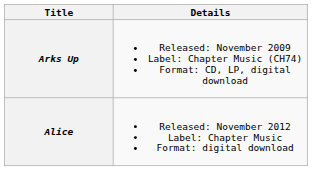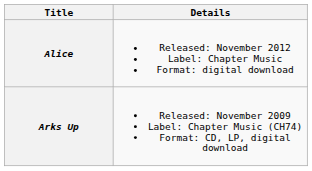rows swapped: Arks Up <-> Alice
